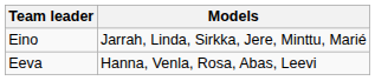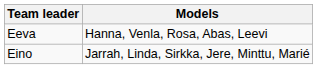rows swapped: Eeva <-> Eino
